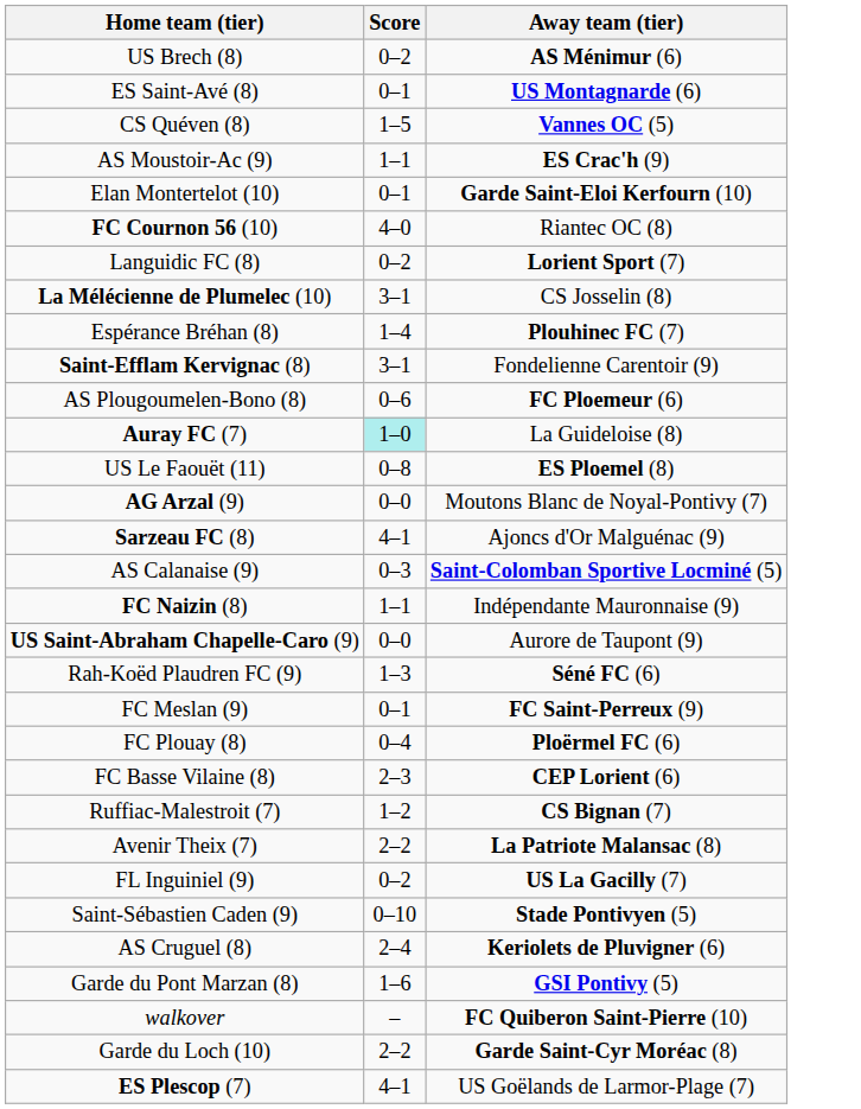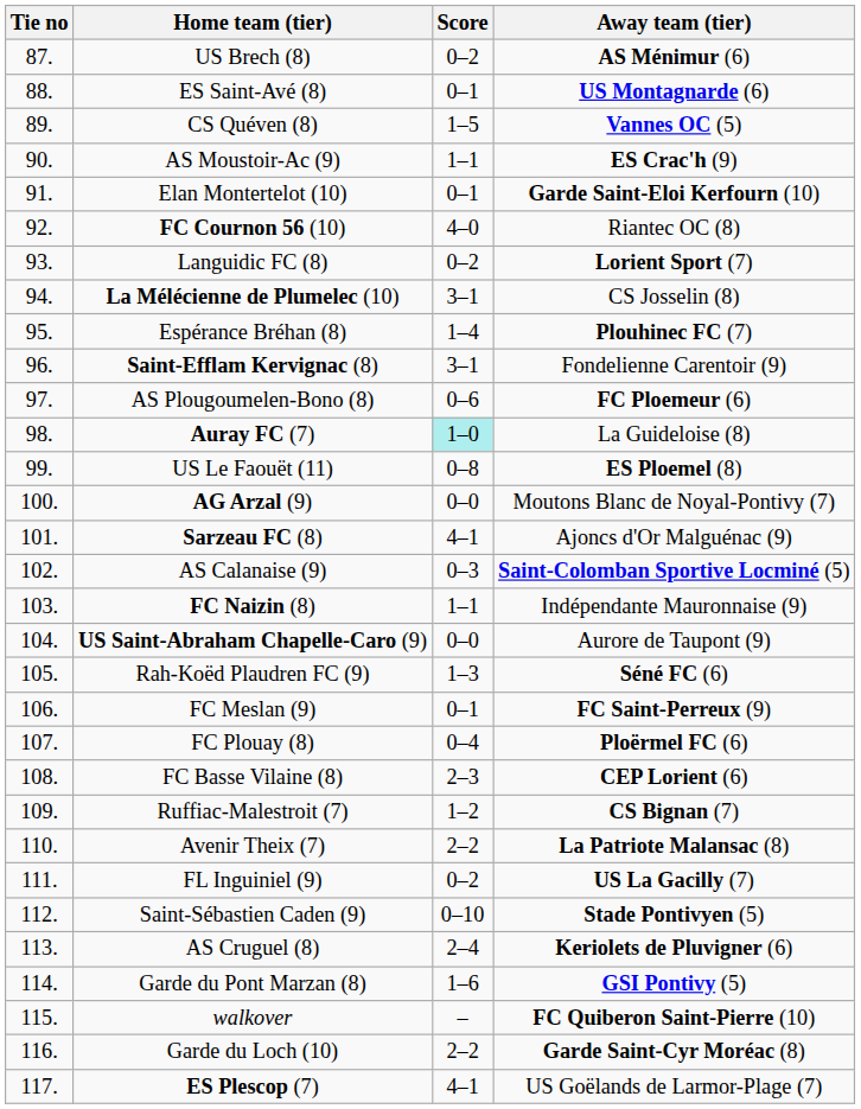+ column: Tie no | 87. | 88. | 89. | 90. | 91. | 92. | 93. | 94. | 95. | 96. | 97. | 98. | 99. | 100. | 101. | 102. | 103. | 104. | 105. | 106. | 107. | 108. | 109. | 110. | 111. | 112. | 113. | 114. | 115. | 116. | 117.
